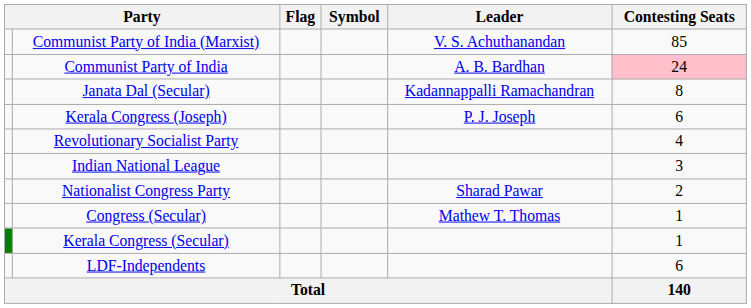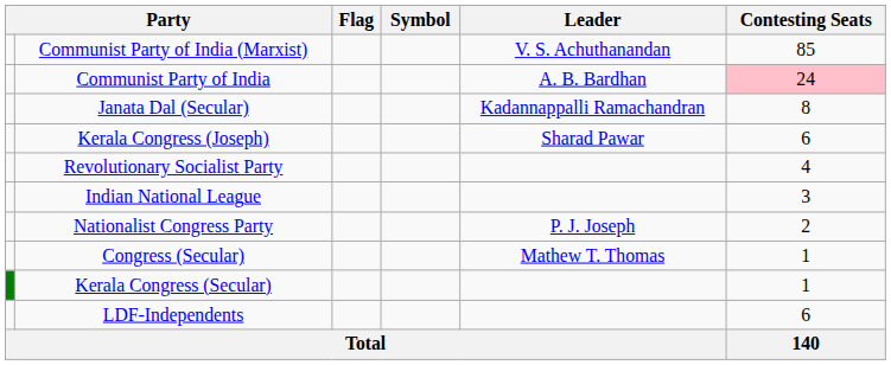Kerala Congress (Joseph) | Leader: P. J. Joseph -> Sharad Pawar
Nationalist Congress Party | Leader: Sharad Pawar -> P. J. Joseph
